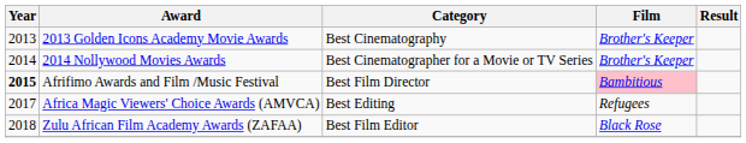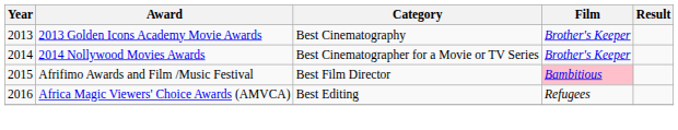Afrifimo Awards and Film /Music Festival | Year: bold -> normal
Africa Magic Viewers' Choice Awards (AMVCA) | Year: 2017 -> 2016
- row: 2018 | Zulu African Film Academy Awards (ZAFAA) | Best Film Editor | Black Rose
